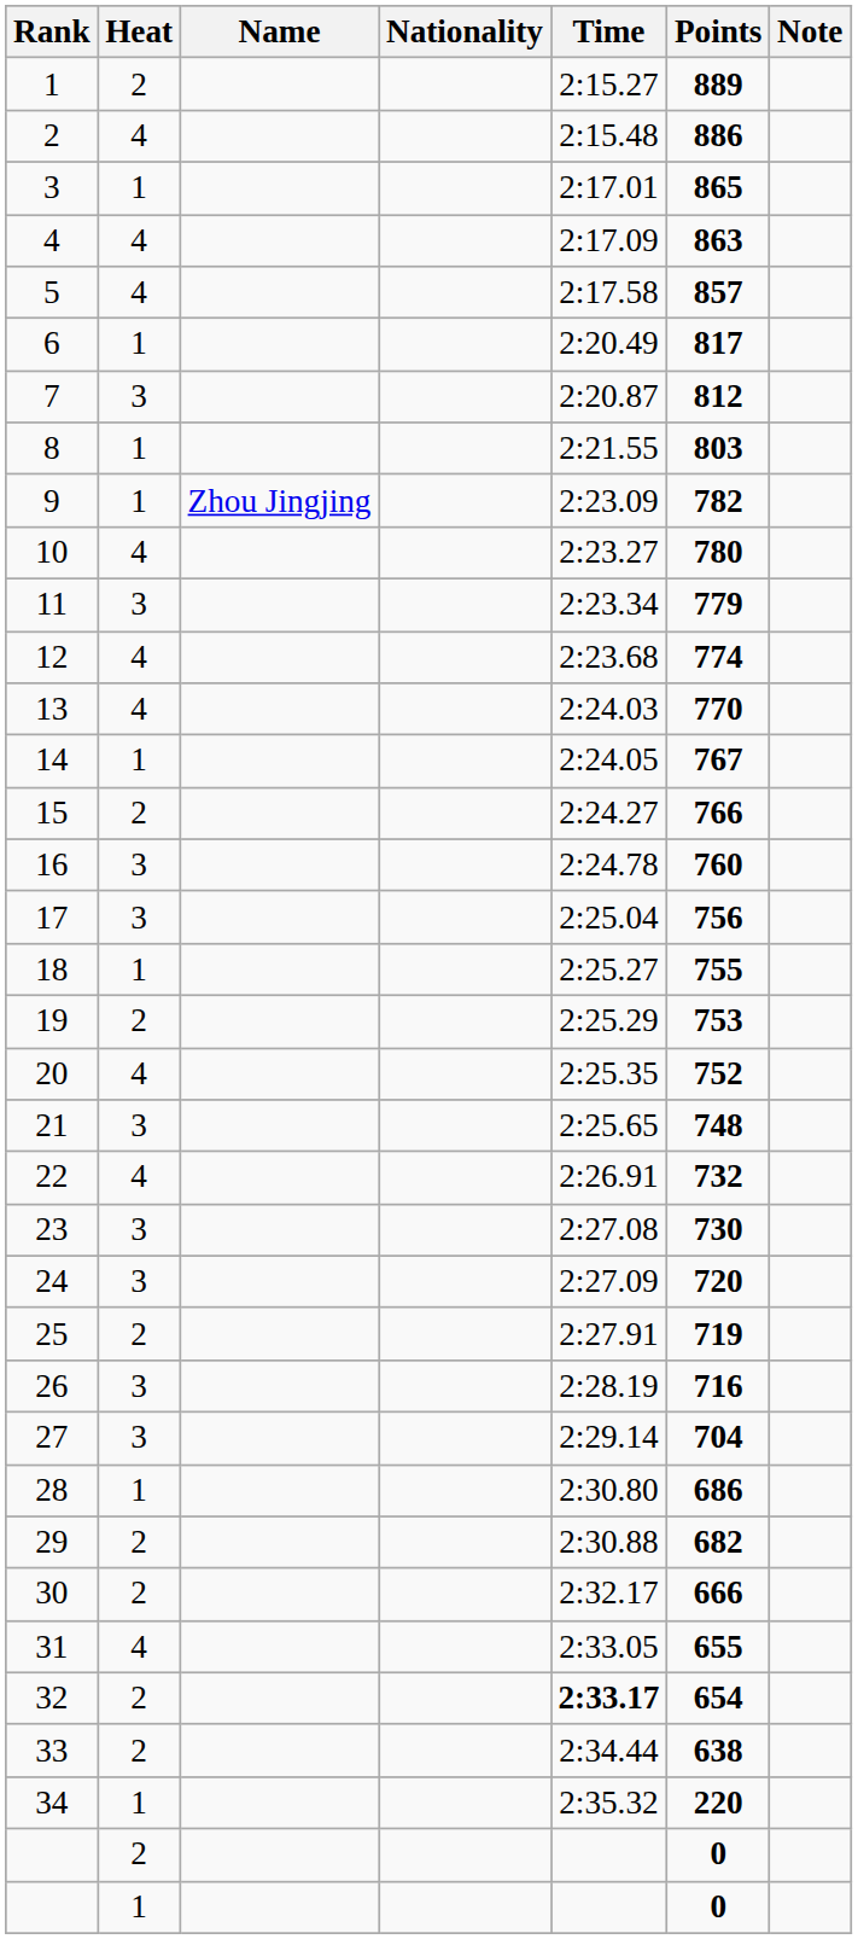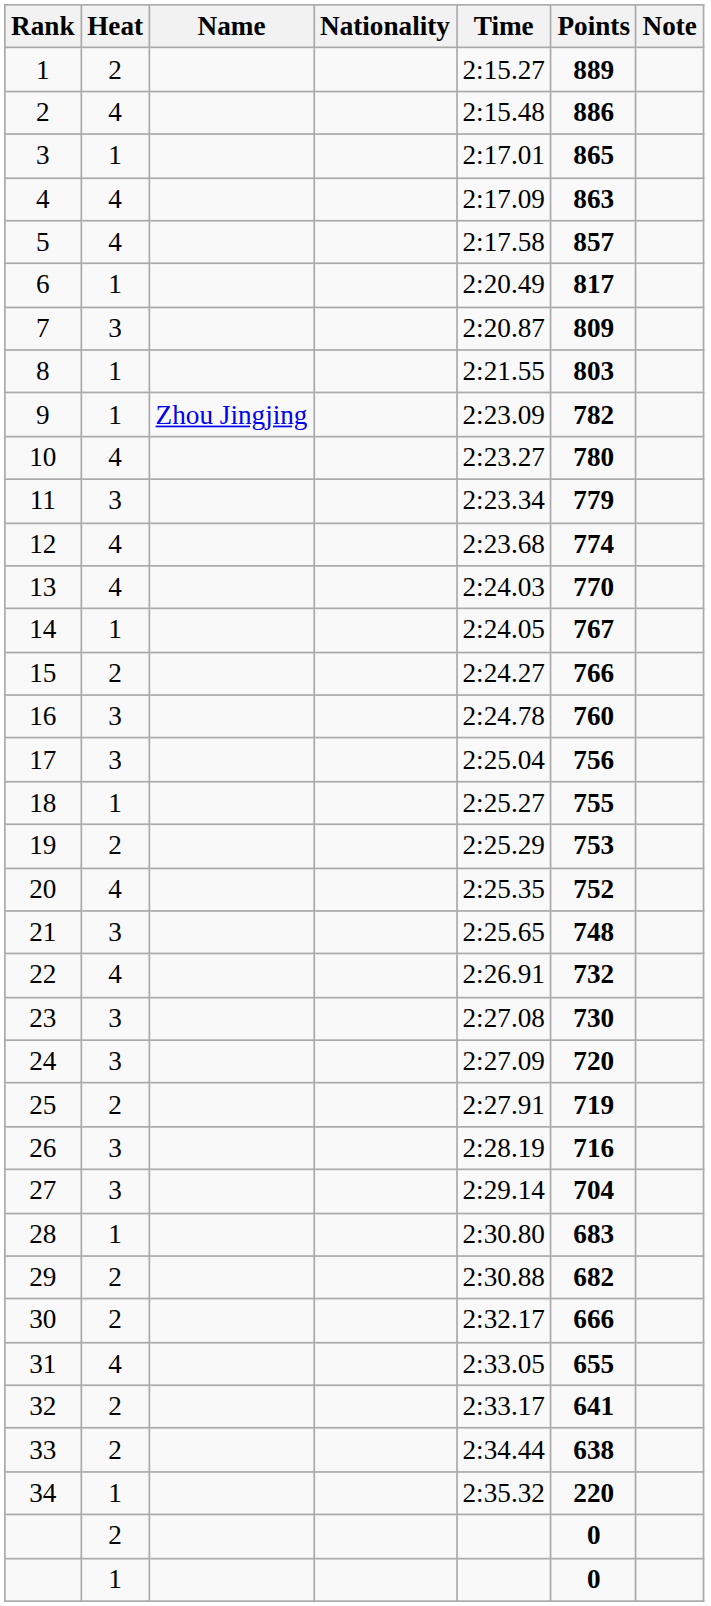7 | Points: 812 -> 809
28 | Points: 686 -> 683
32 | Time: bold -> normal
32 | Points: 654 -> 641
